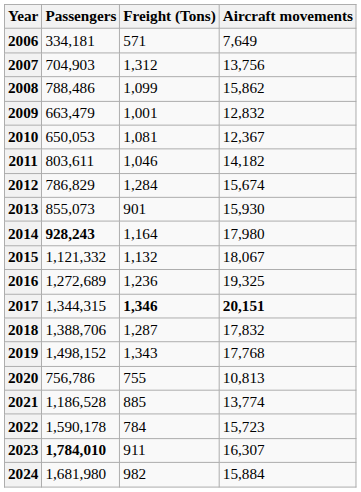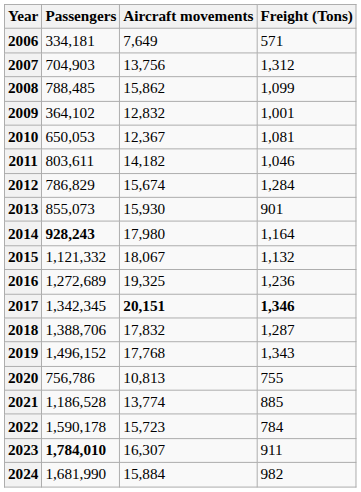columns swapped: Freight (Tons) <-> Aircraft movements
2008 | Passengers: 788,486 -> 788,485
2009 | Passengers: 663,479 -> 364,102
2017 | Passengers: 1,344,315 -> 1,342,345
2019 | Passengers: 1,498,152 -> 1,496,152
2024 | Passengers: 1,681,980 -> 1,681,990
